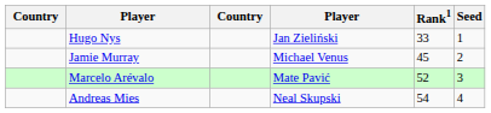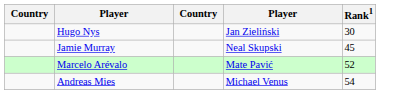- column: Seed | 1 | 2 | 3 | 4
Hugo Nys | Rank1: 33 -> 30
Jamie Murray | column 4: Michael Venus -> Neal Skupski
Andreas Mies | column 4: Neal Skupski -> Michael Venus
